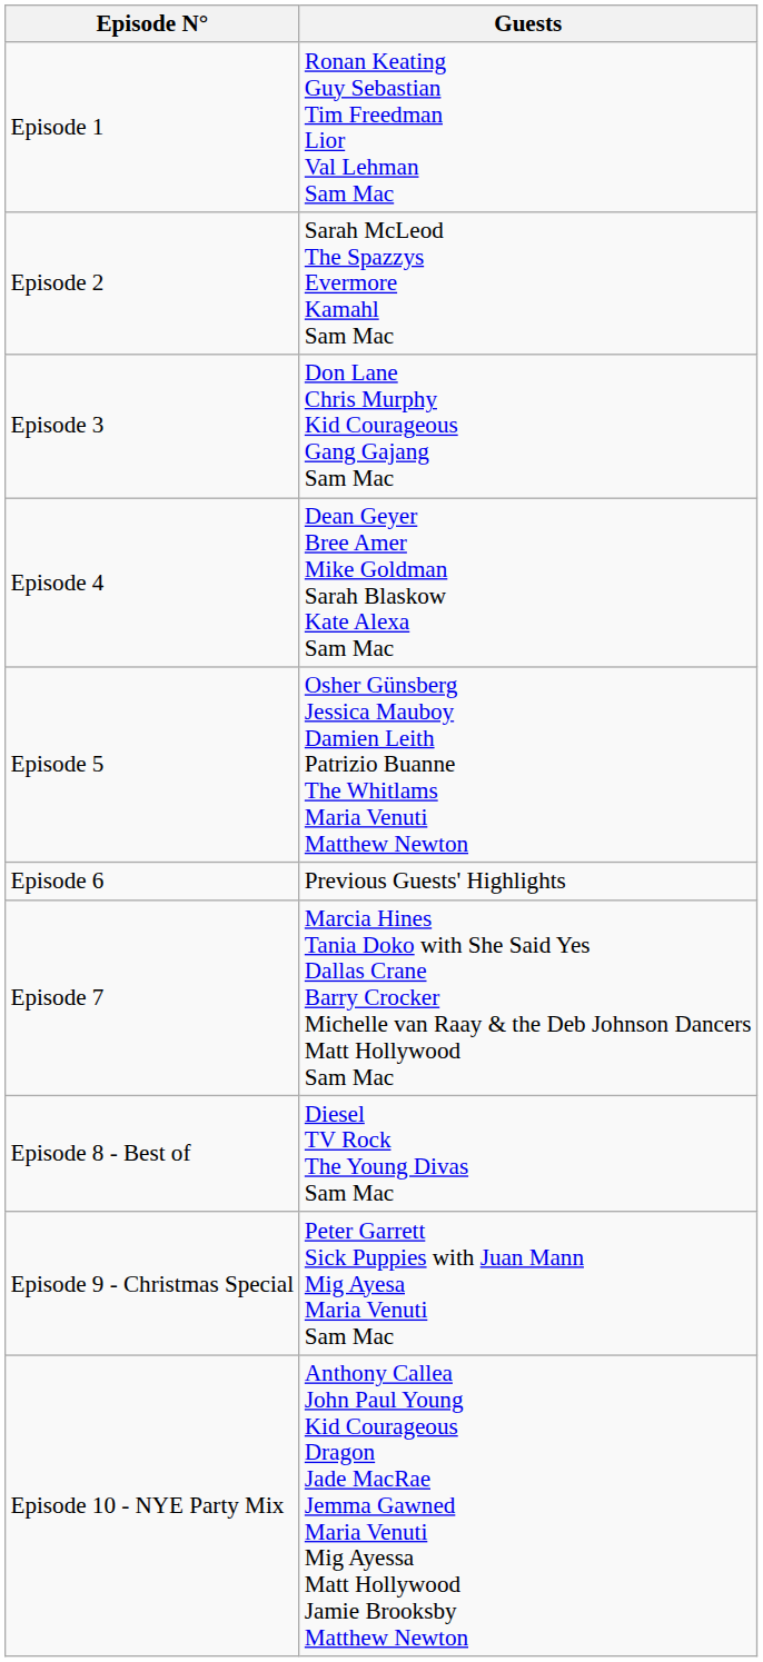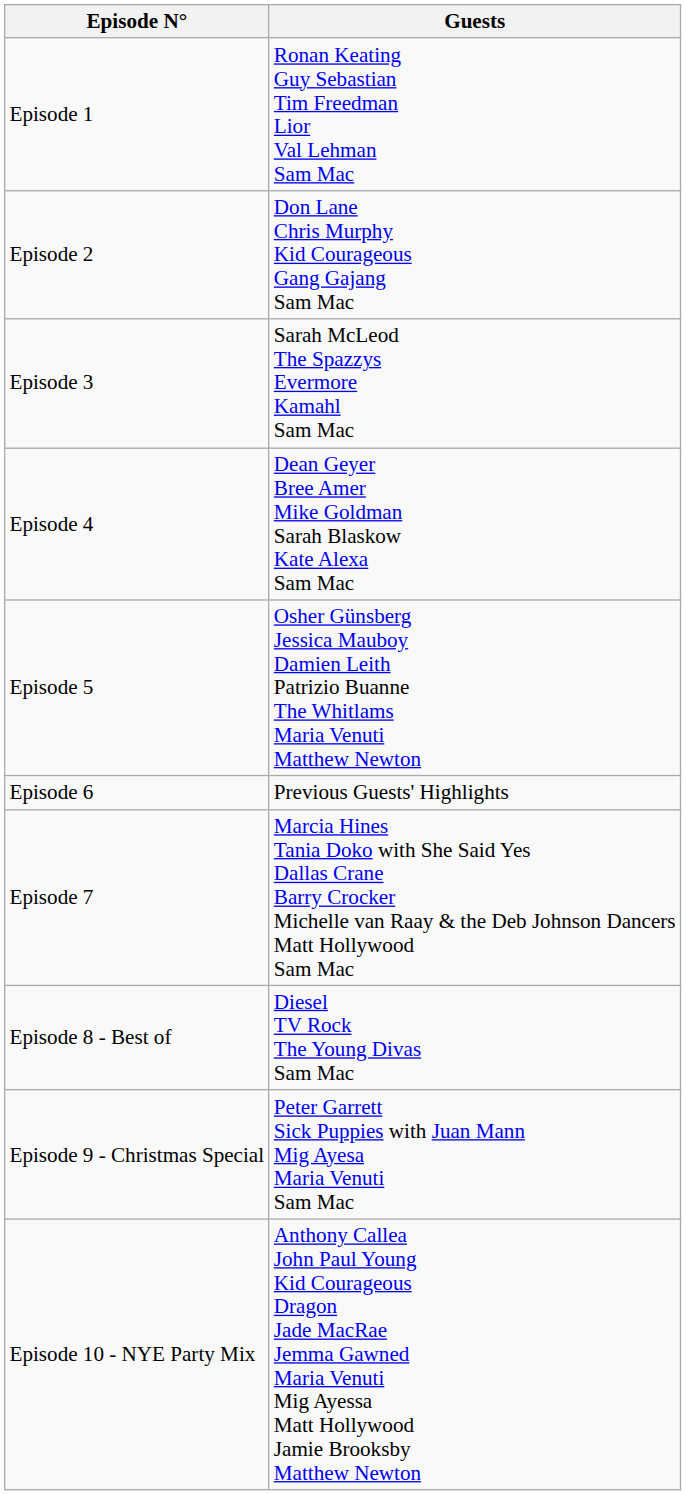Episode 2 | Guests: Sarah McLeod The Spazzys Evermore Kamahl Sam Mac -> Don Lane Chris Murphy Kid Courageous Gang Gajang Sam Mac
Episode 3 | Guests: Don Lane Chris Murphy Kid Courageous Gang Gajang Sam Mac -> Sarah McLeod The Spazzys Evermore Kamahl Sam Mac
